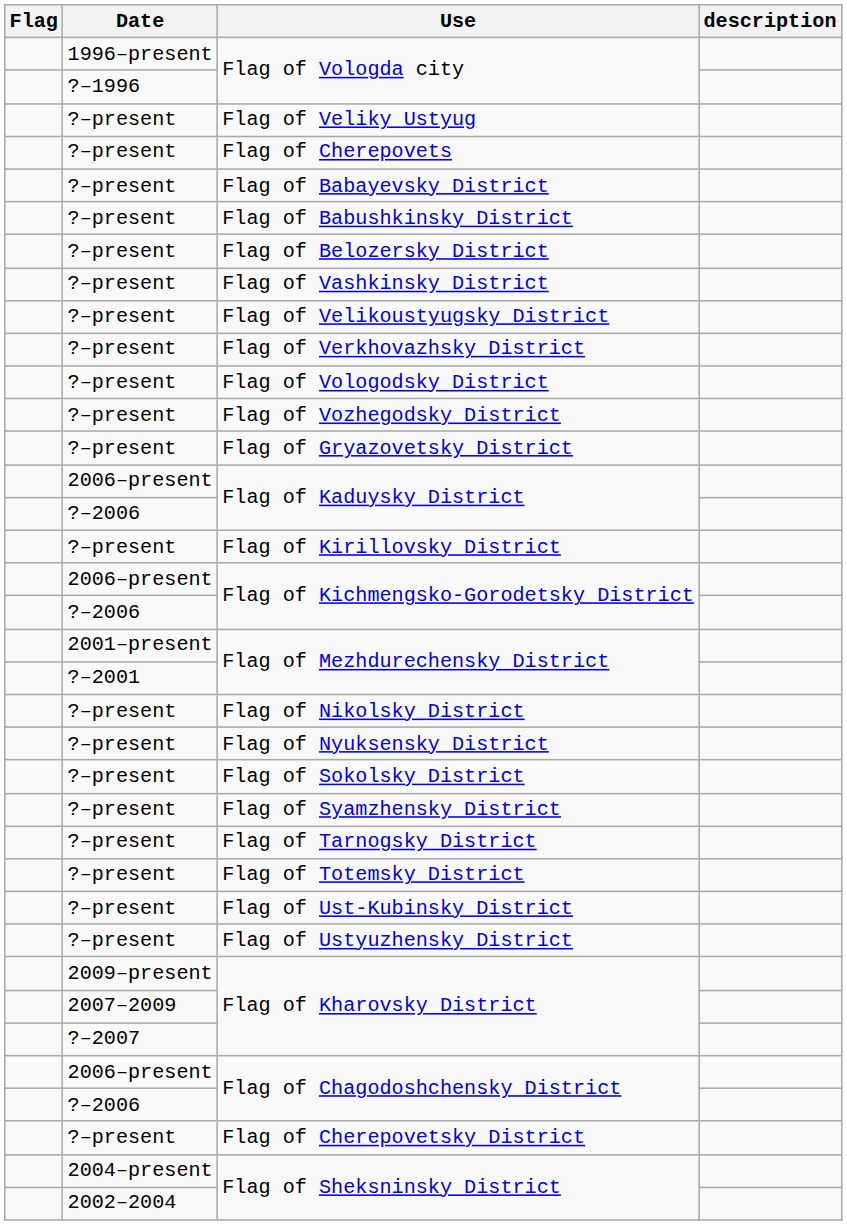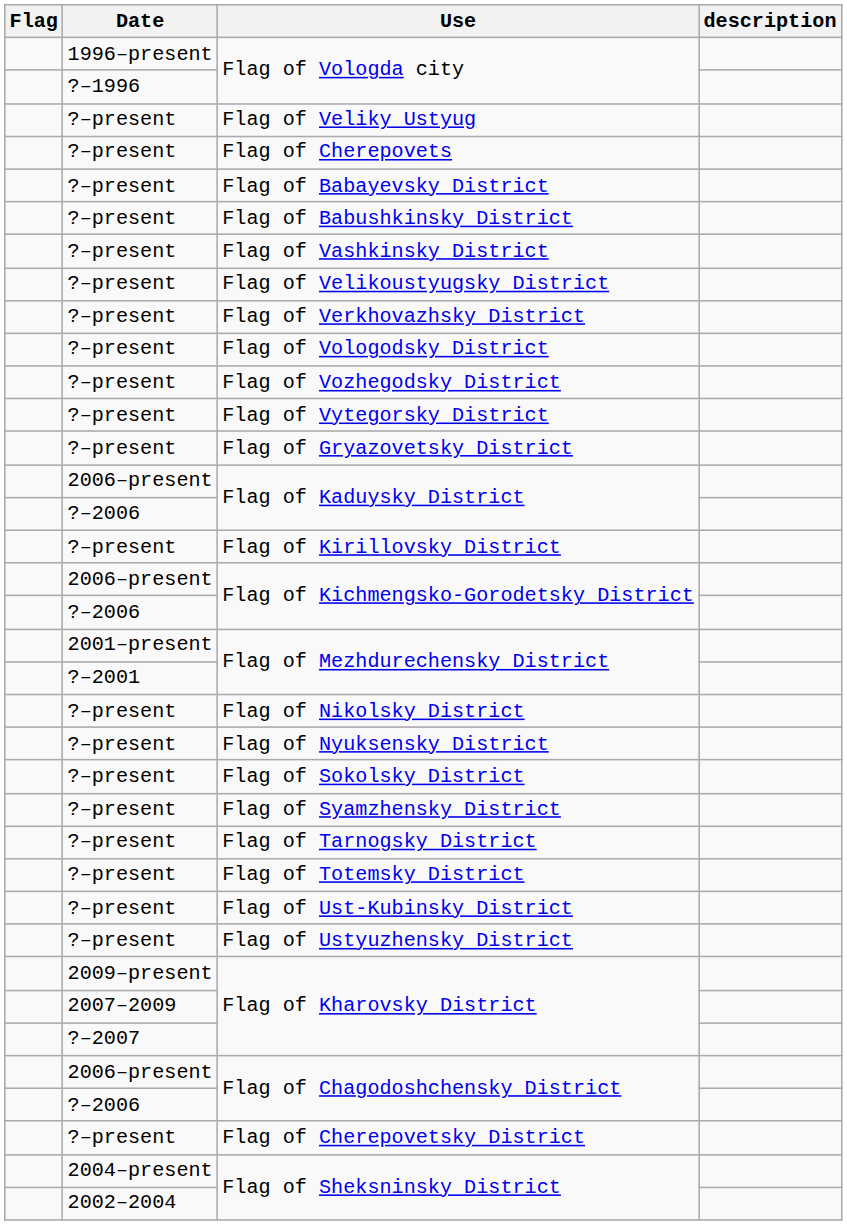- row: ?–present | Flag of Belozersky District
+ row: ?–present | Flag of Vytegorsky District
